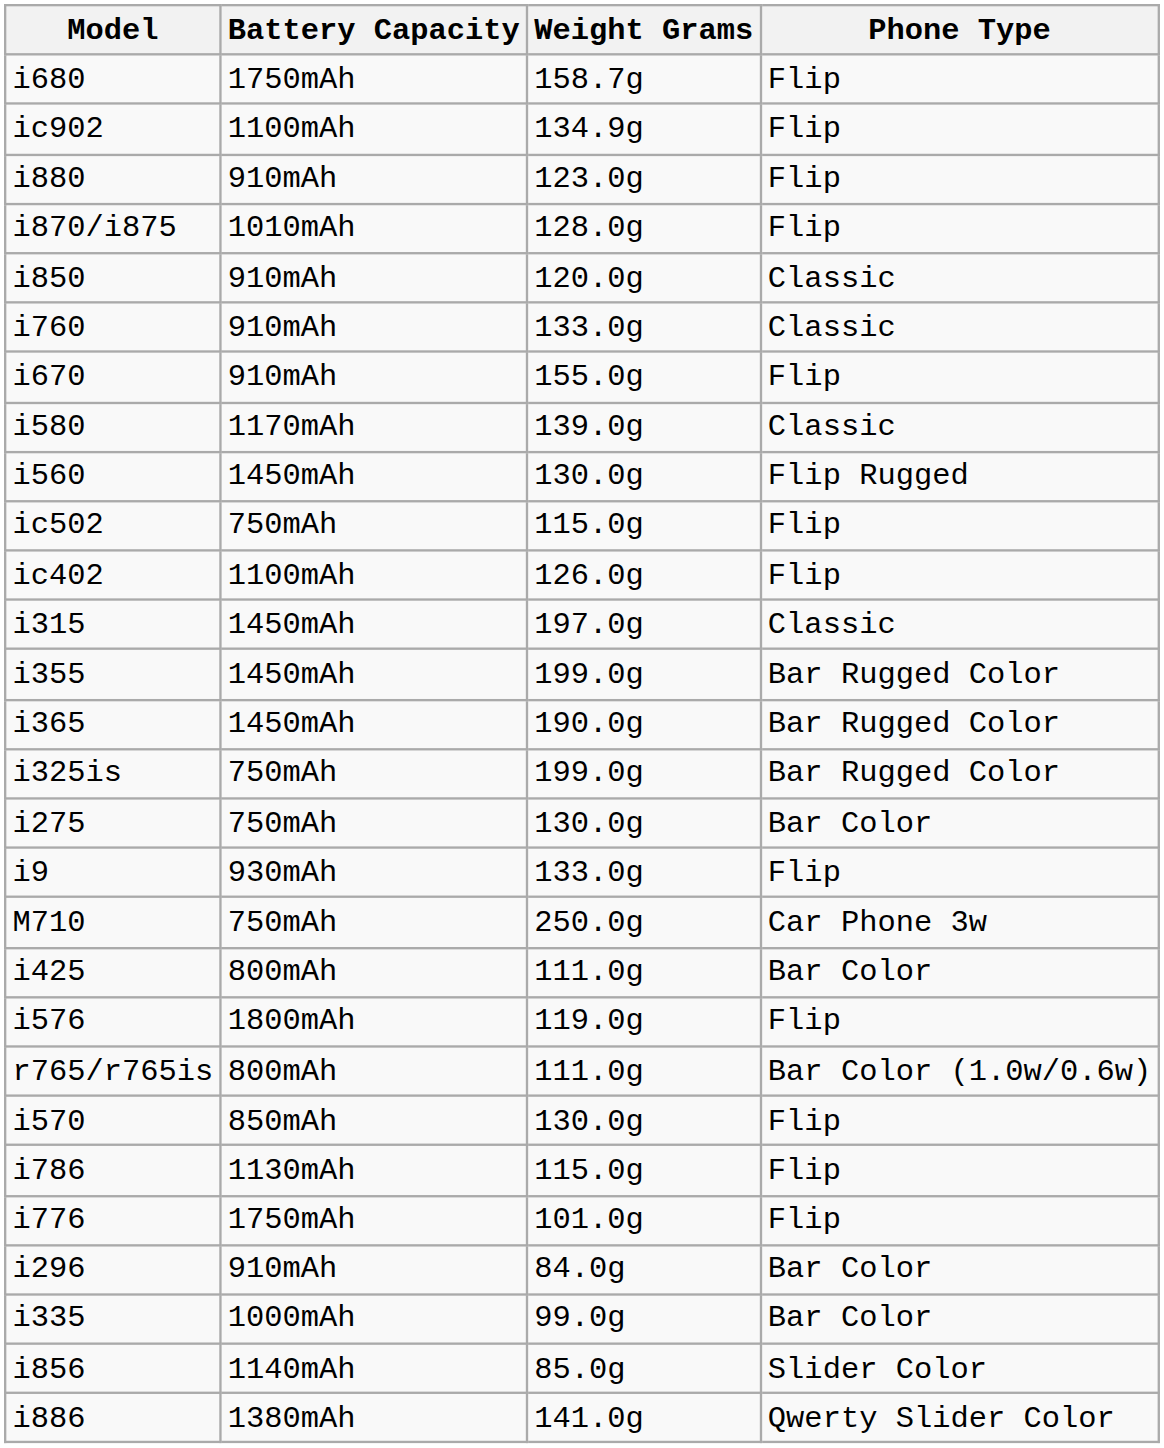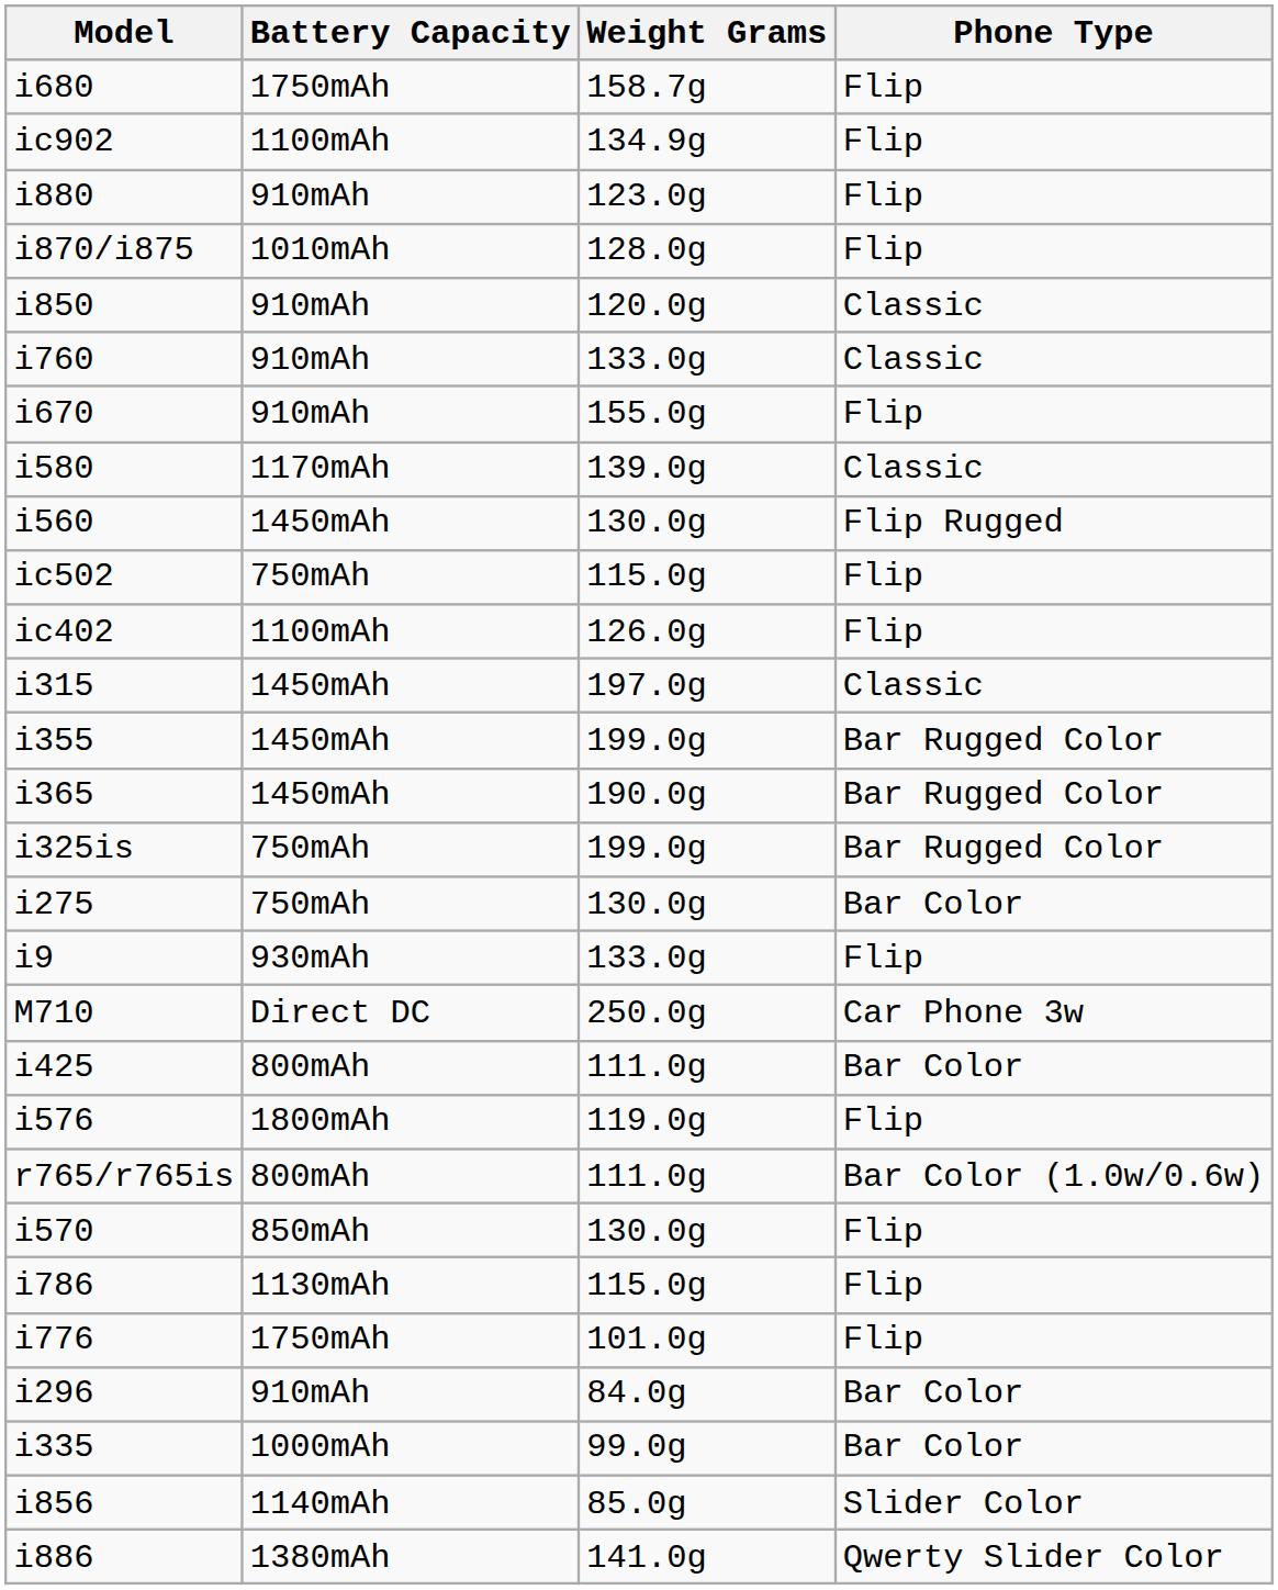M710 | Battery Capacity: 750mAh -> Direct DC
